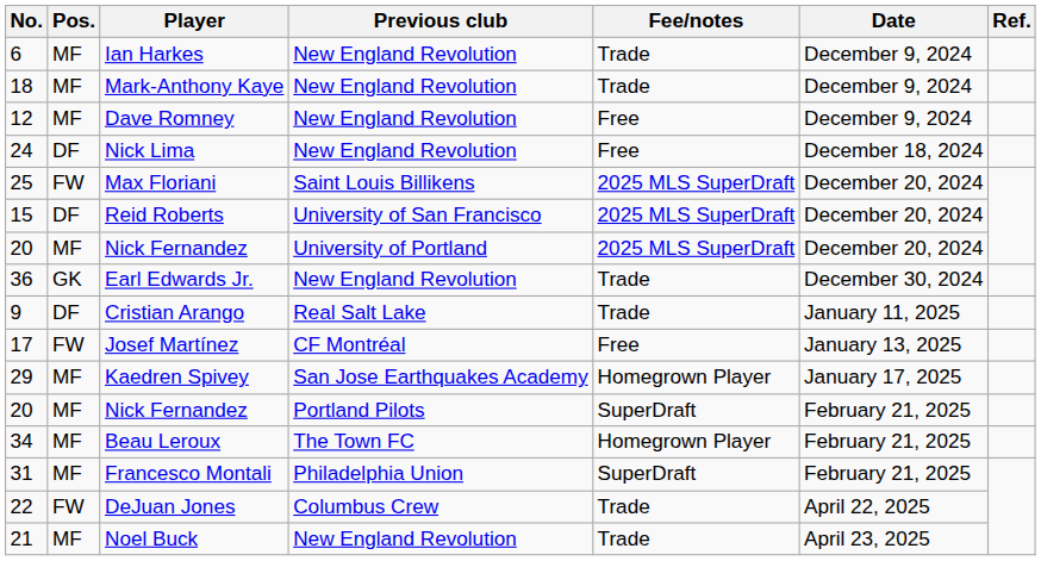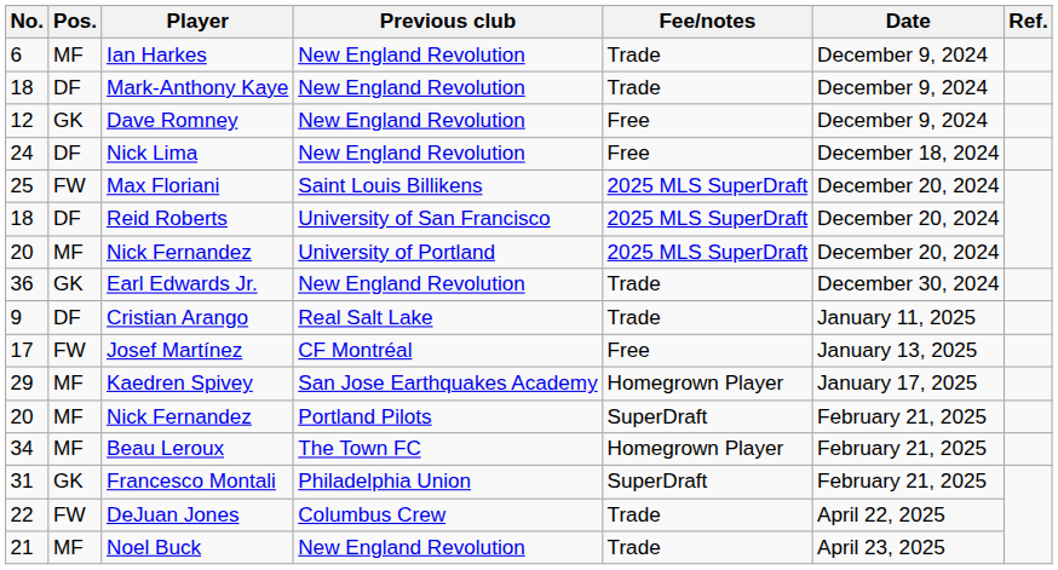Mark-Anthony Kaye | Pos.: MF -> DF
Dave Romney | Pos.: MF -> GK
Reid Roberts | No.: 15 -> 18
Francesco Montali | Pos.: MF -> GK
